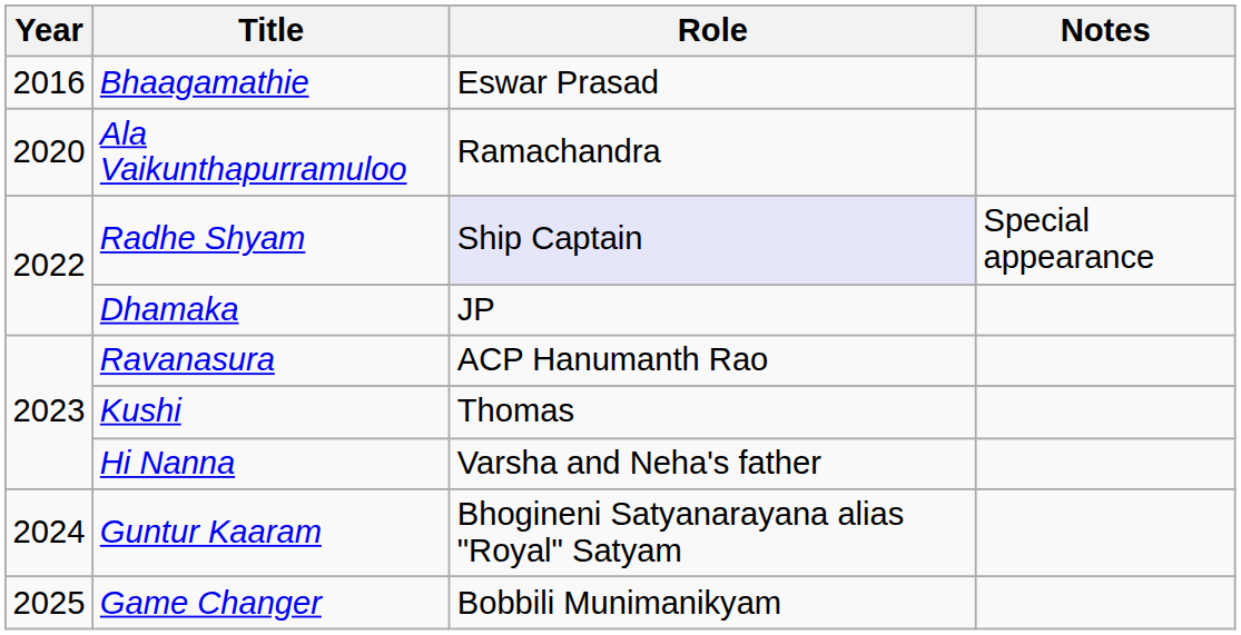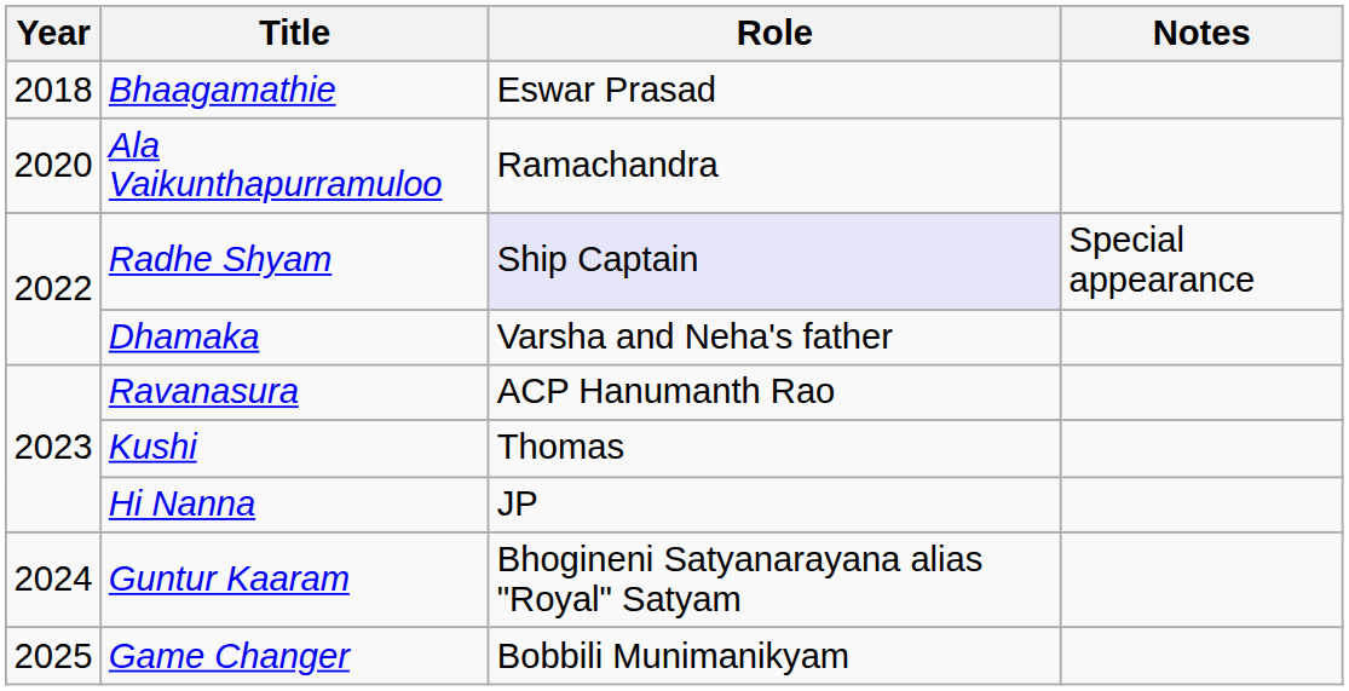Bhaagamathie | Year: 2016 -> 2018
Dhamaka | Role: JP -> Varsha and Neha's father
Hi Nanna | Role: Varsha and Neha's father -> JP
